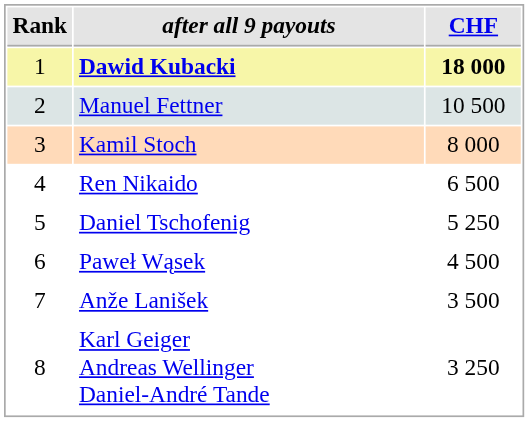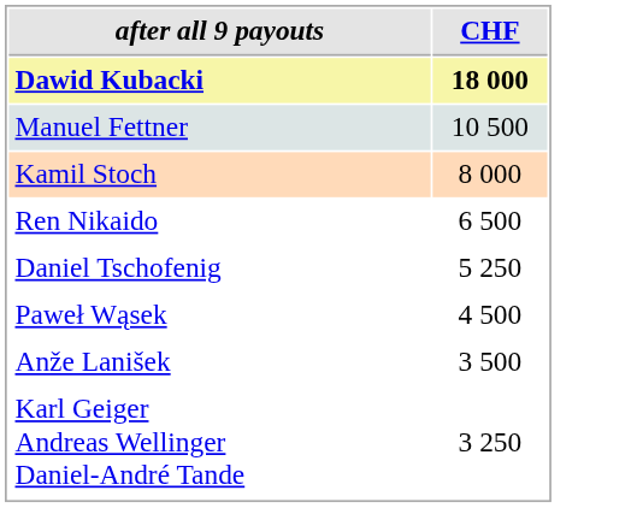- column: Rank | 1 | 2 | 3 | 4 | 5 | 6 | 7 | 8
